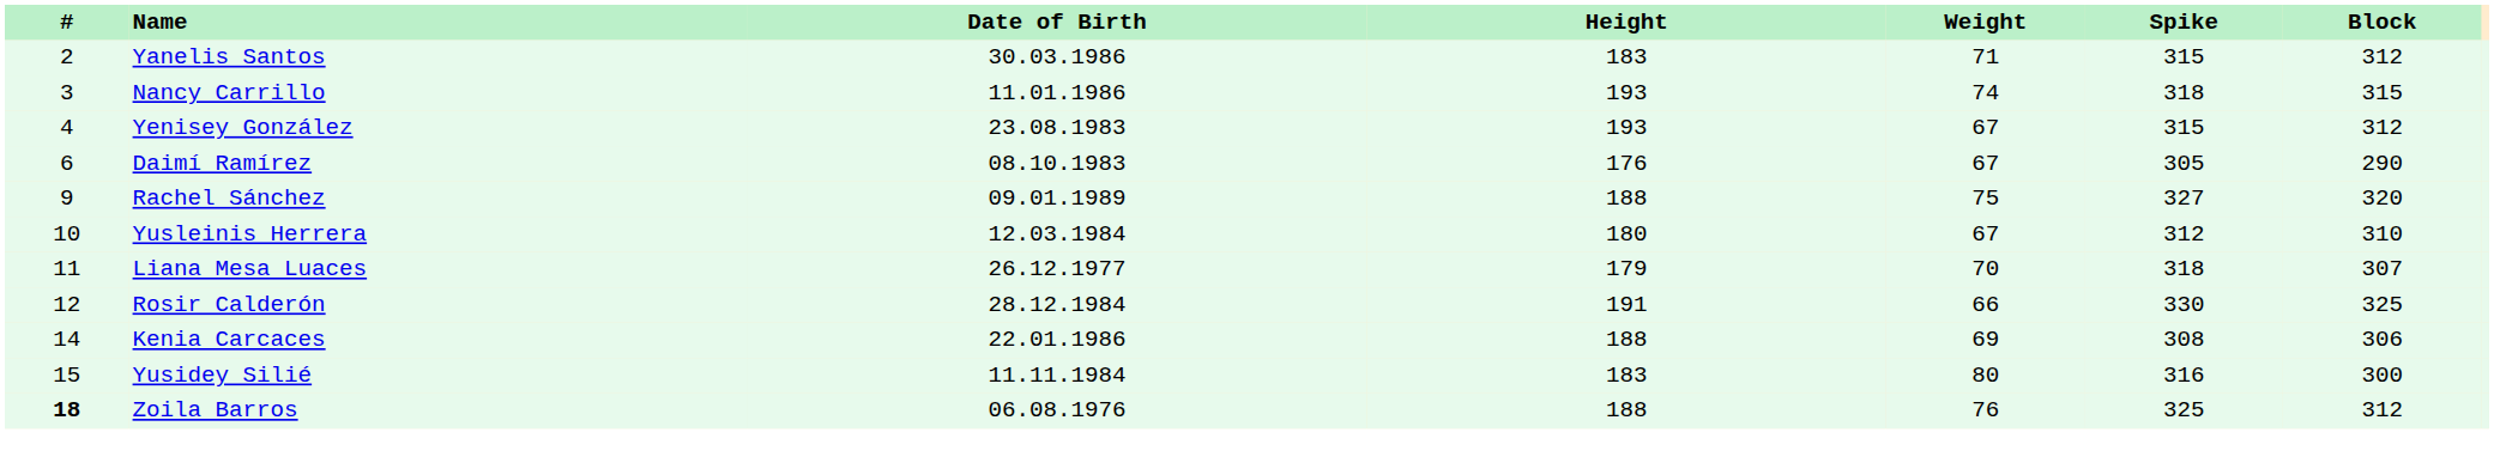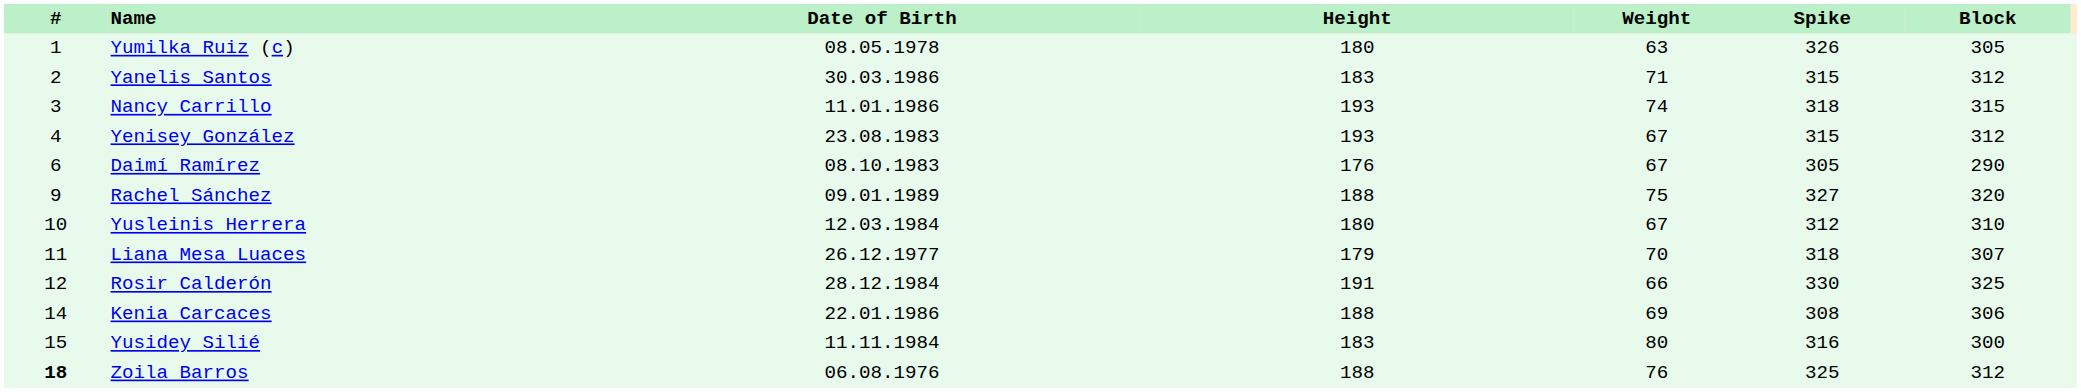+ row: 1 | Yumilka Ruiz (c) | 08.05.1978 | 180 | 63 | 326 | 305
